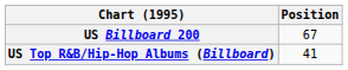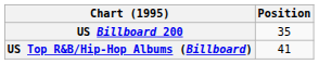US Billboard 200 | Position: 67 -> 35
